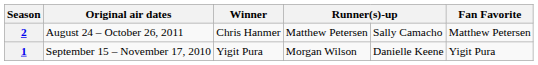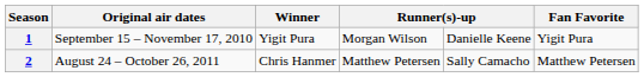rows swapped: 1 <-> 2
